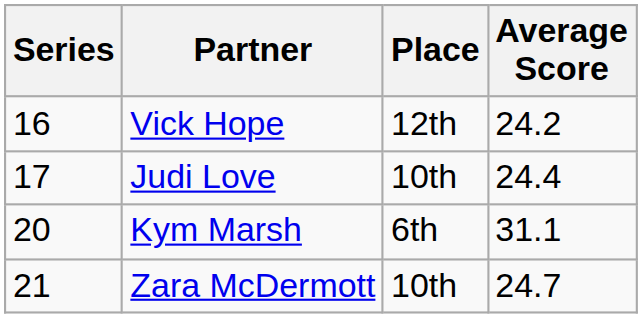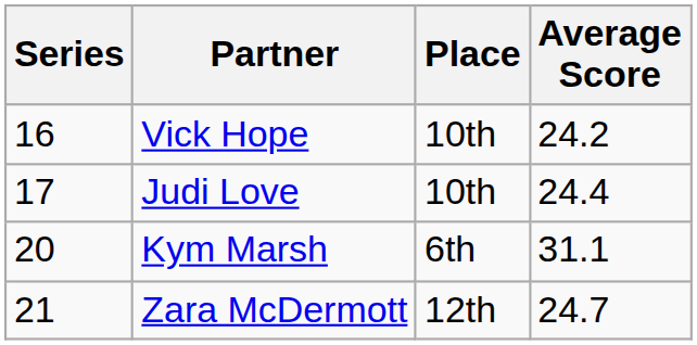Vick Hope | Place: 12th -> 10th
Zara McDermott | Place: 10th -> 12th
